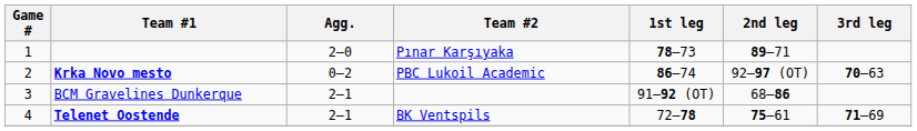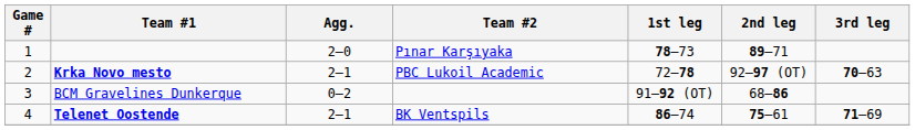Krka Novo mesto | Agg.: 0–2 -> 2–1
Krka Novo mesto | 1st leg: 86–74 -> 72–78
BCM Gravelines Dunkerque | Agg.: 2–1 -> 0–2
Telenet Oostende | 1st leg: 72–78 -> 86–74
